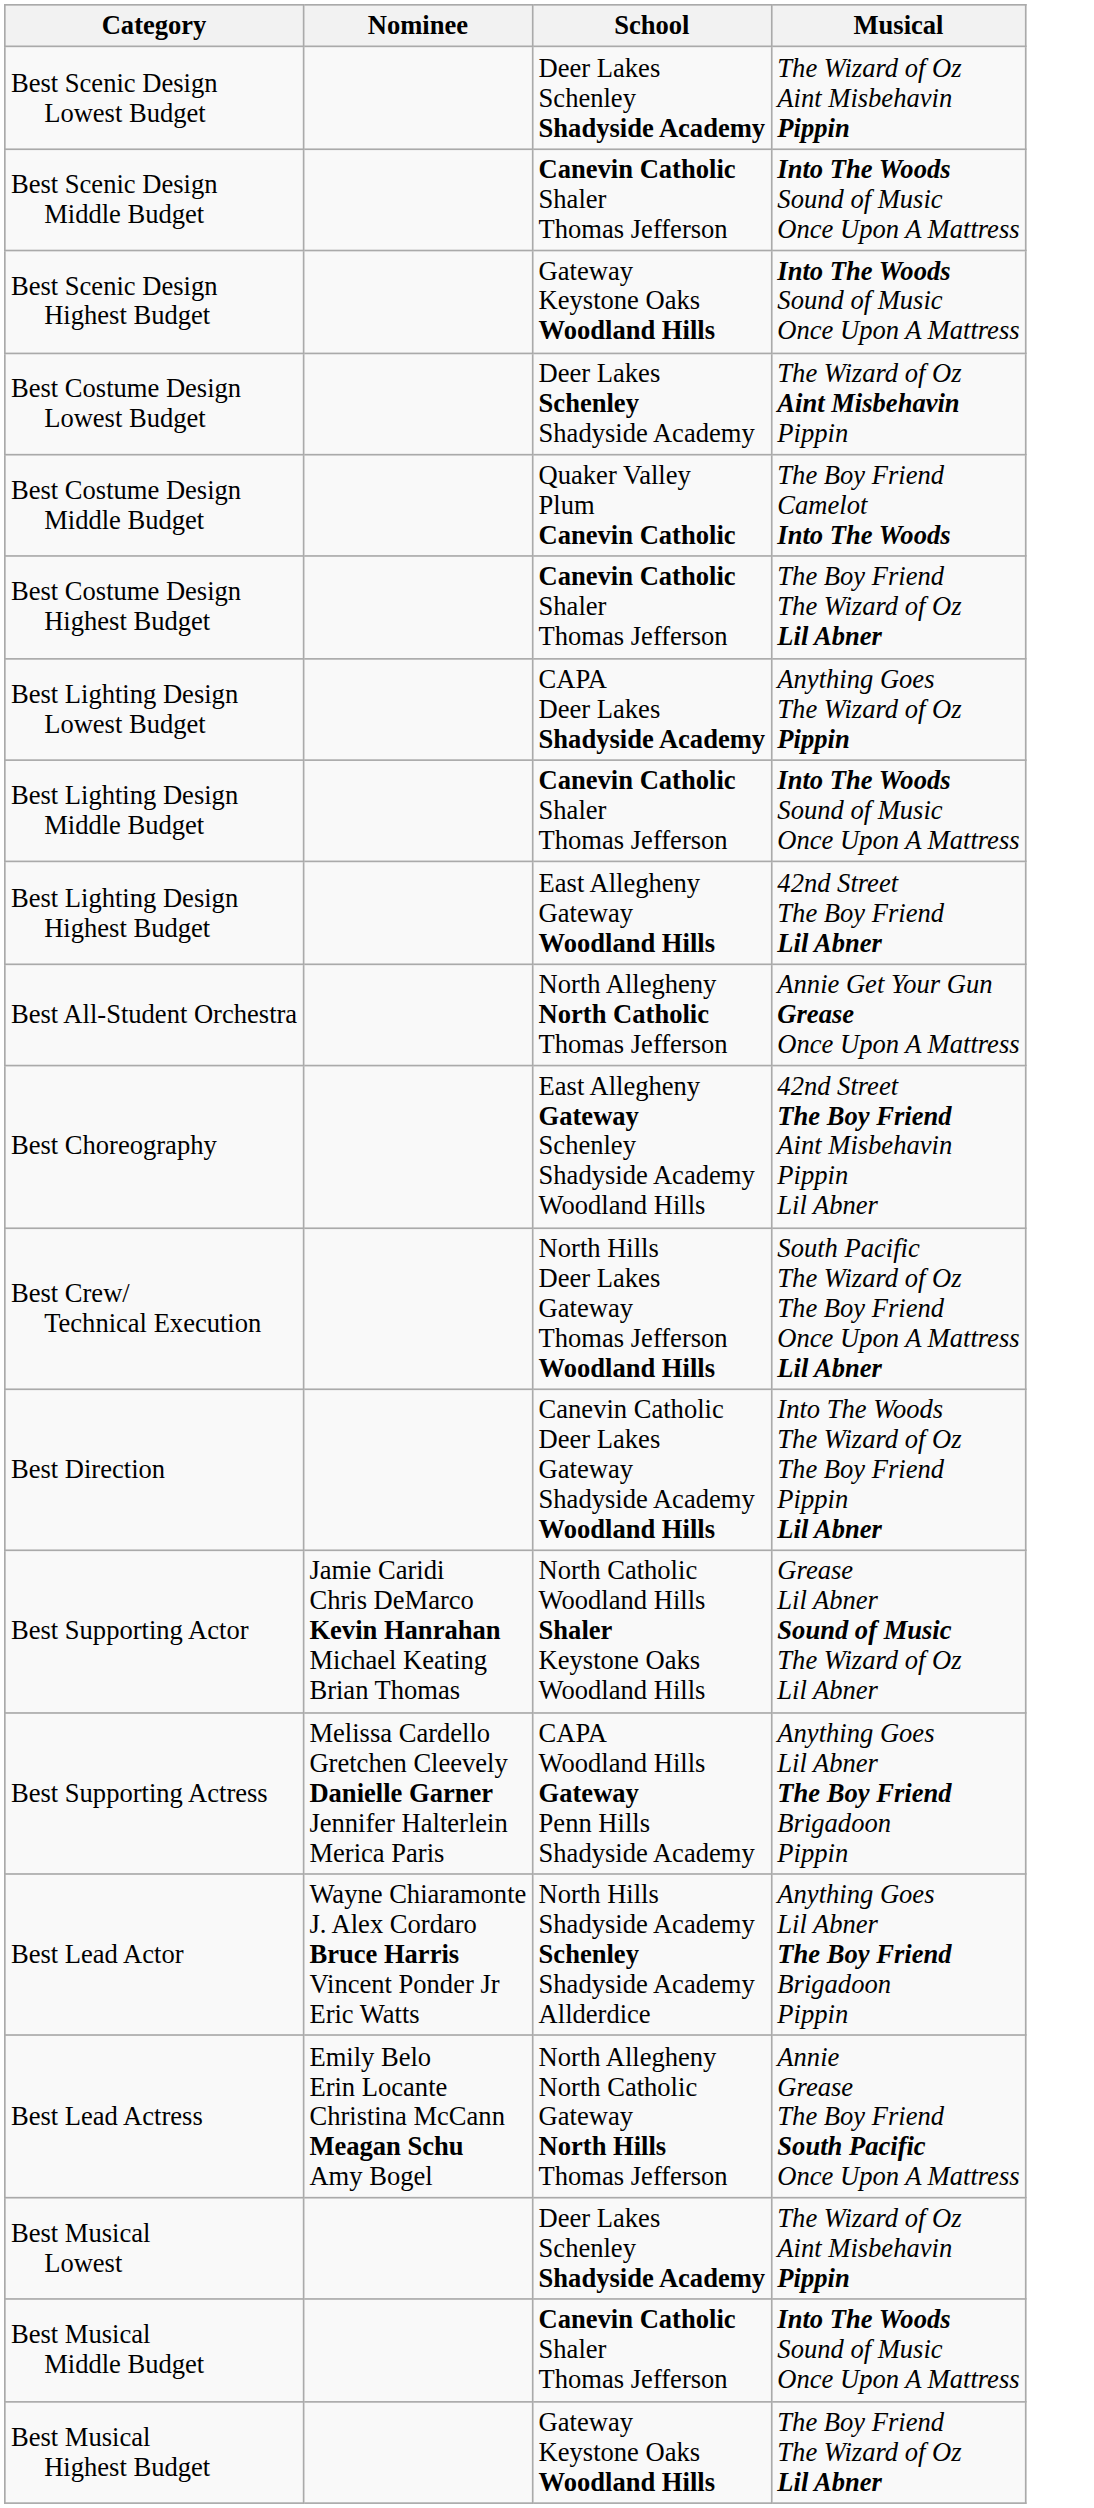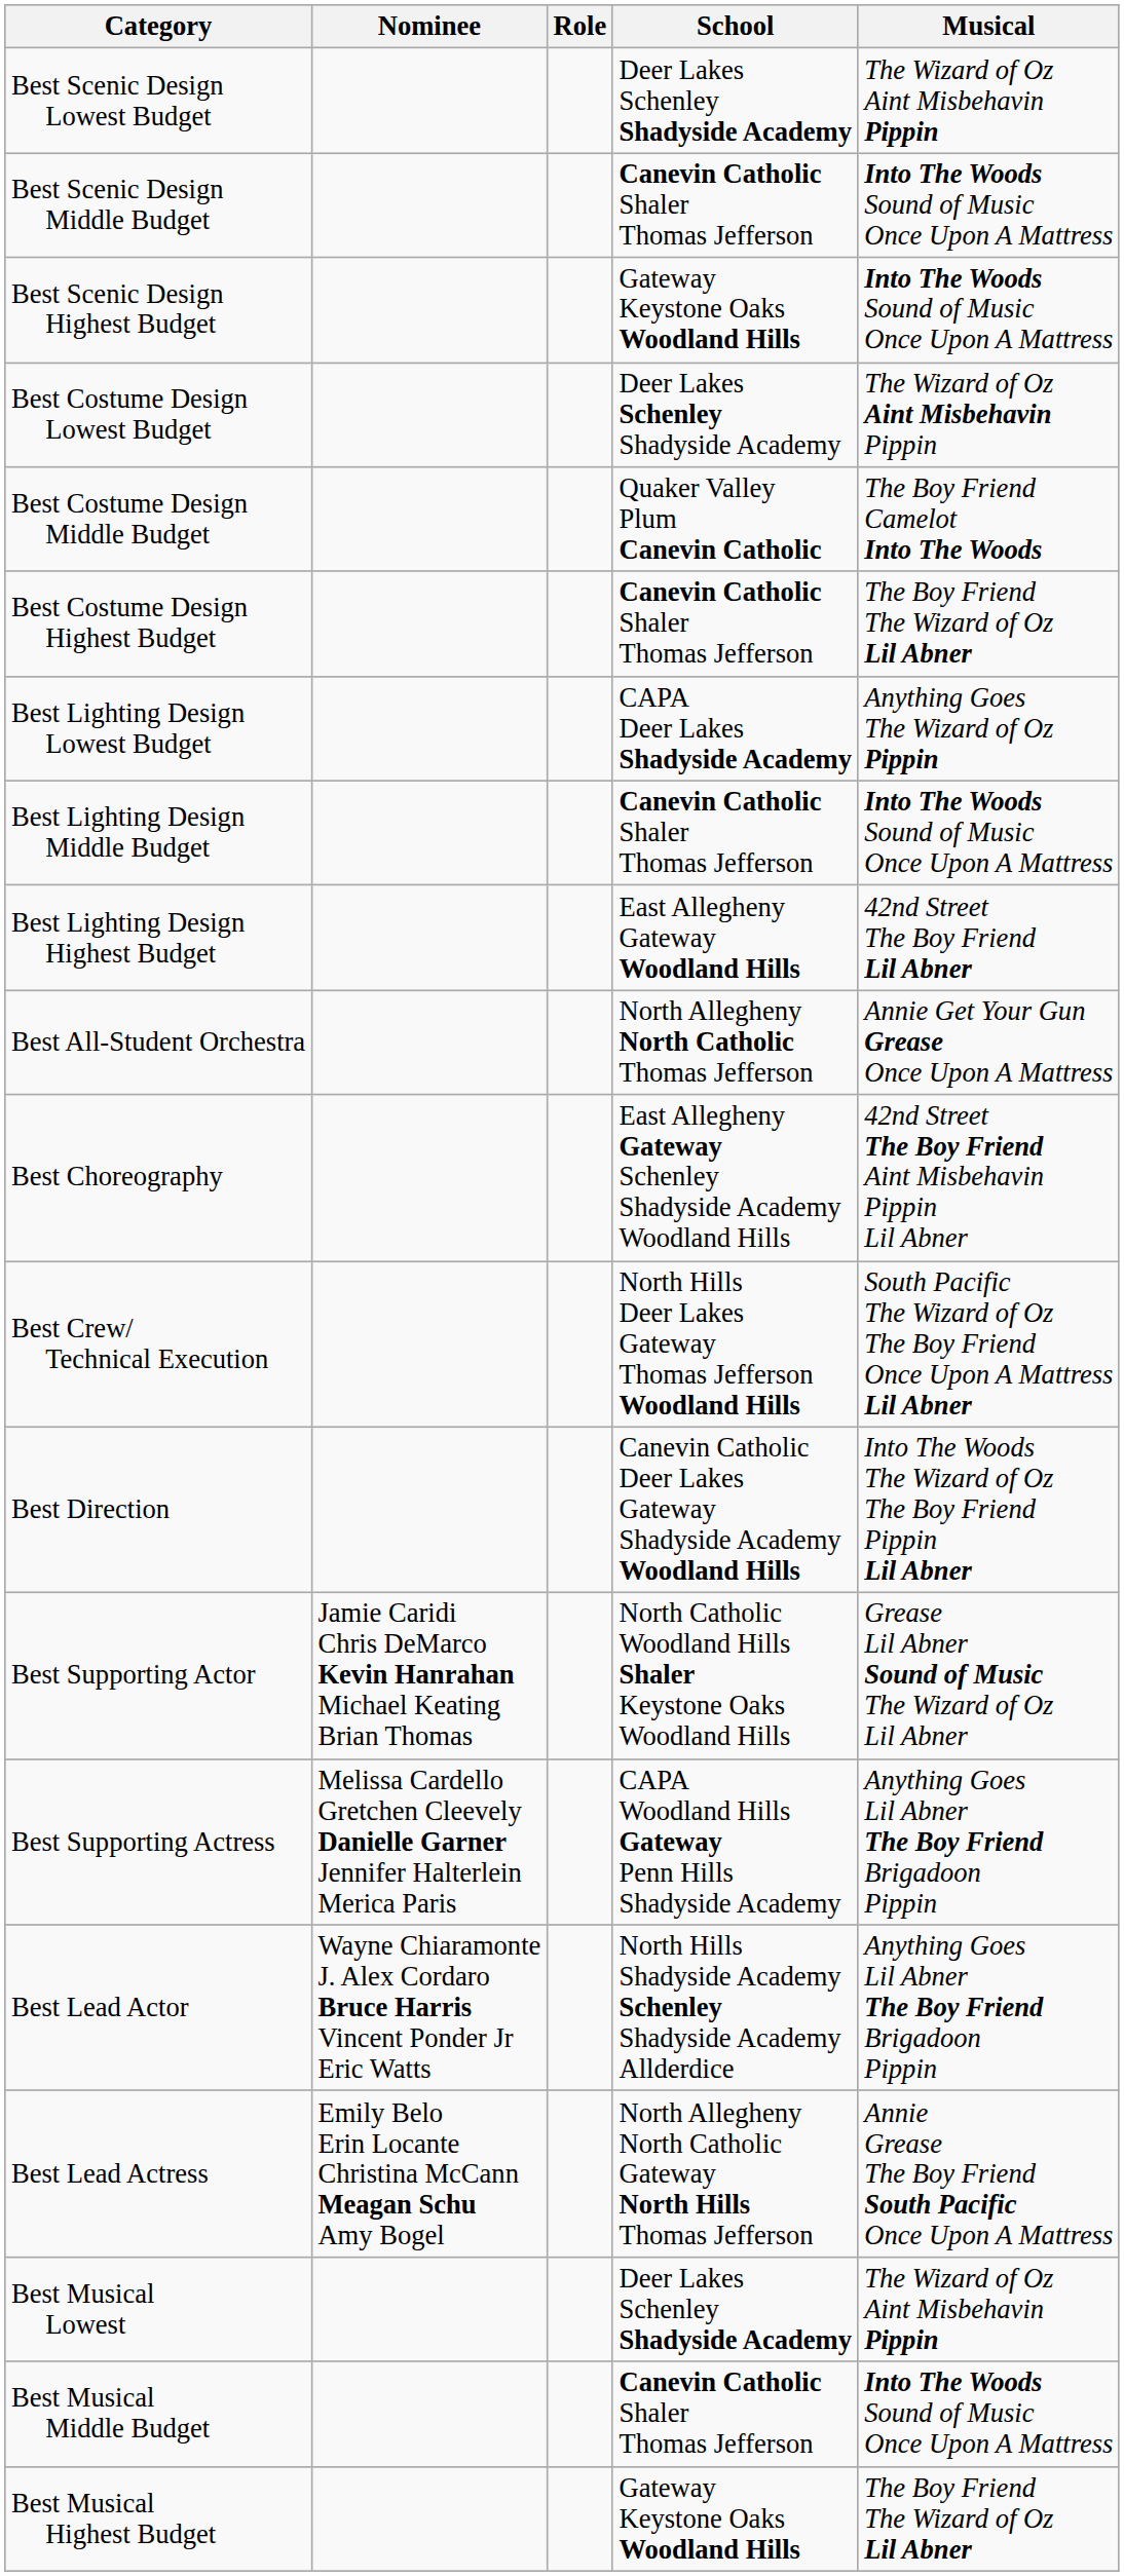+ column: Role
